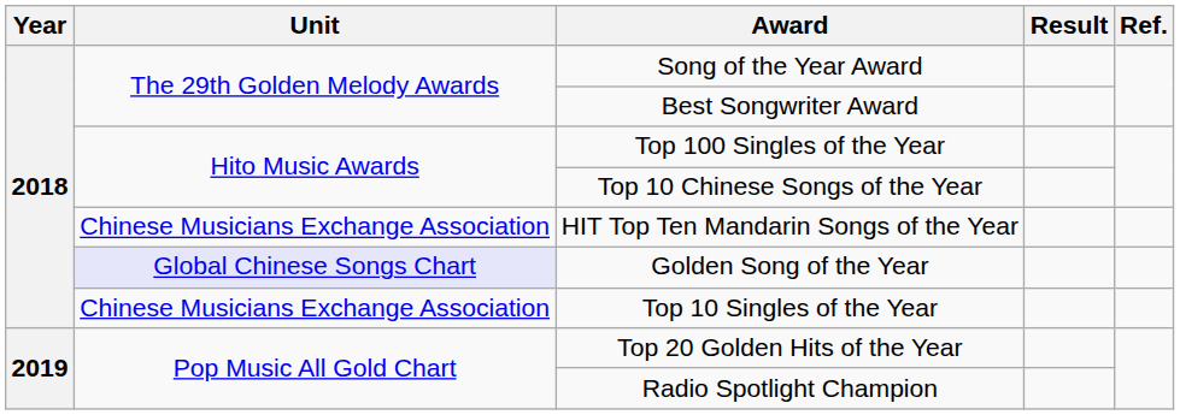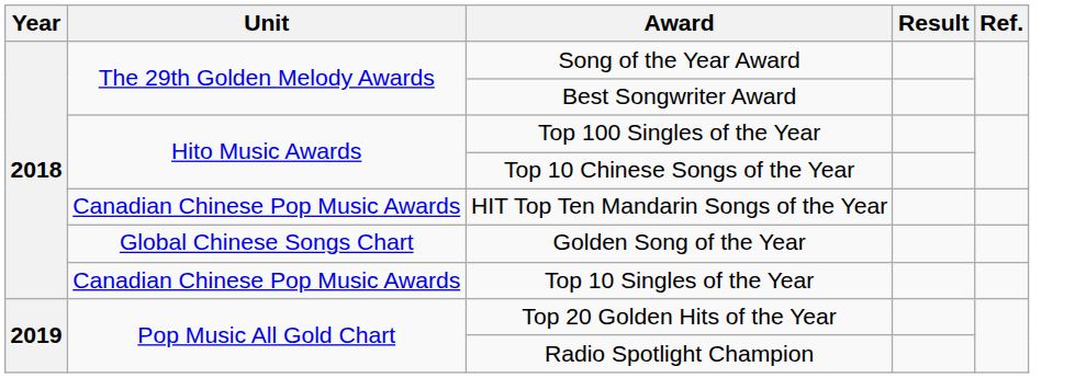HIT Top Ten Mandarin Songs of the Year | Unit: Chinese Musicians Exchange Association -> Canadian Chinese Pop Music Awards
Golden Song of the Year | Unit: lavender background -> no background
Top 10 Singles of the Year | Unit: Chinese Musicians Exchange Association -> Canadian Chinese Pop Music Awards
